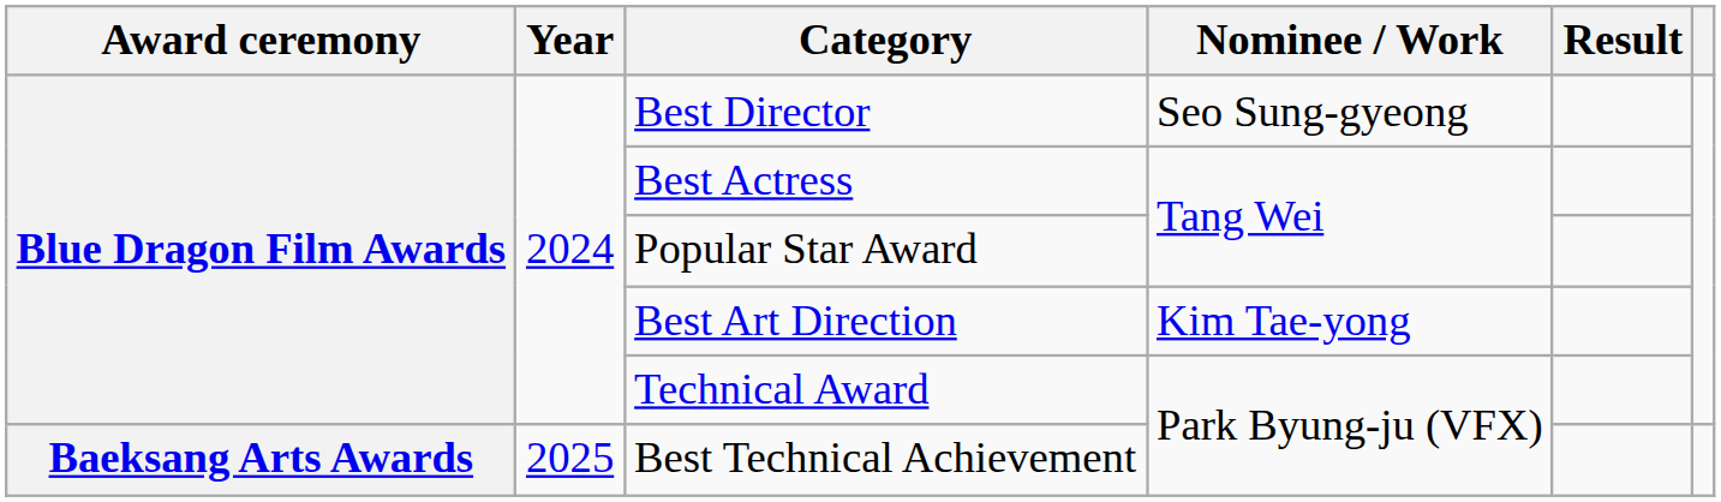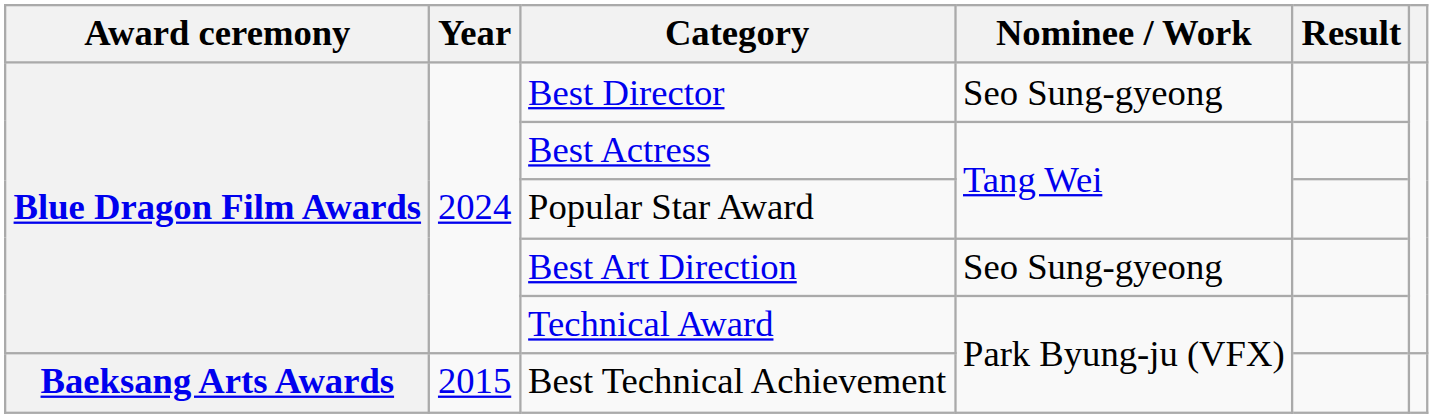Best Art Direction | Nominee / Work: Kim Tae-yong -> Seo Sung-gyeong
Best Technical Achievement | Year: 2025 -> 2015
